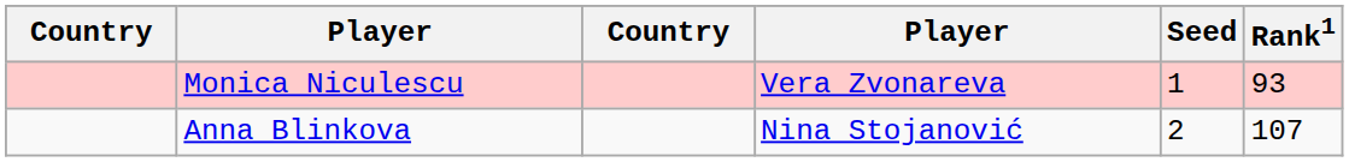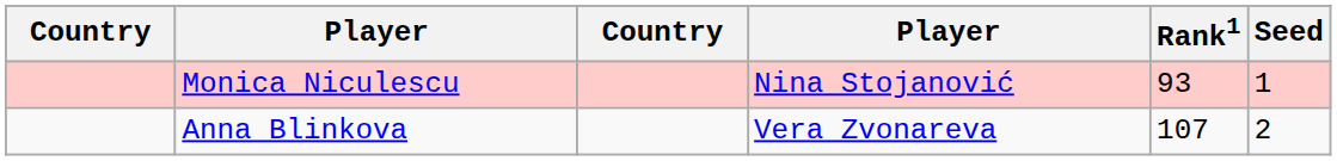columns swapped: Rank1 <-> Seed
Monica Niculescu | column 4: Vera Zvonareva -> Nina Stojanović
Anna Blinkova | column 4: Nina Stojanović -> Vera Zvonareva
